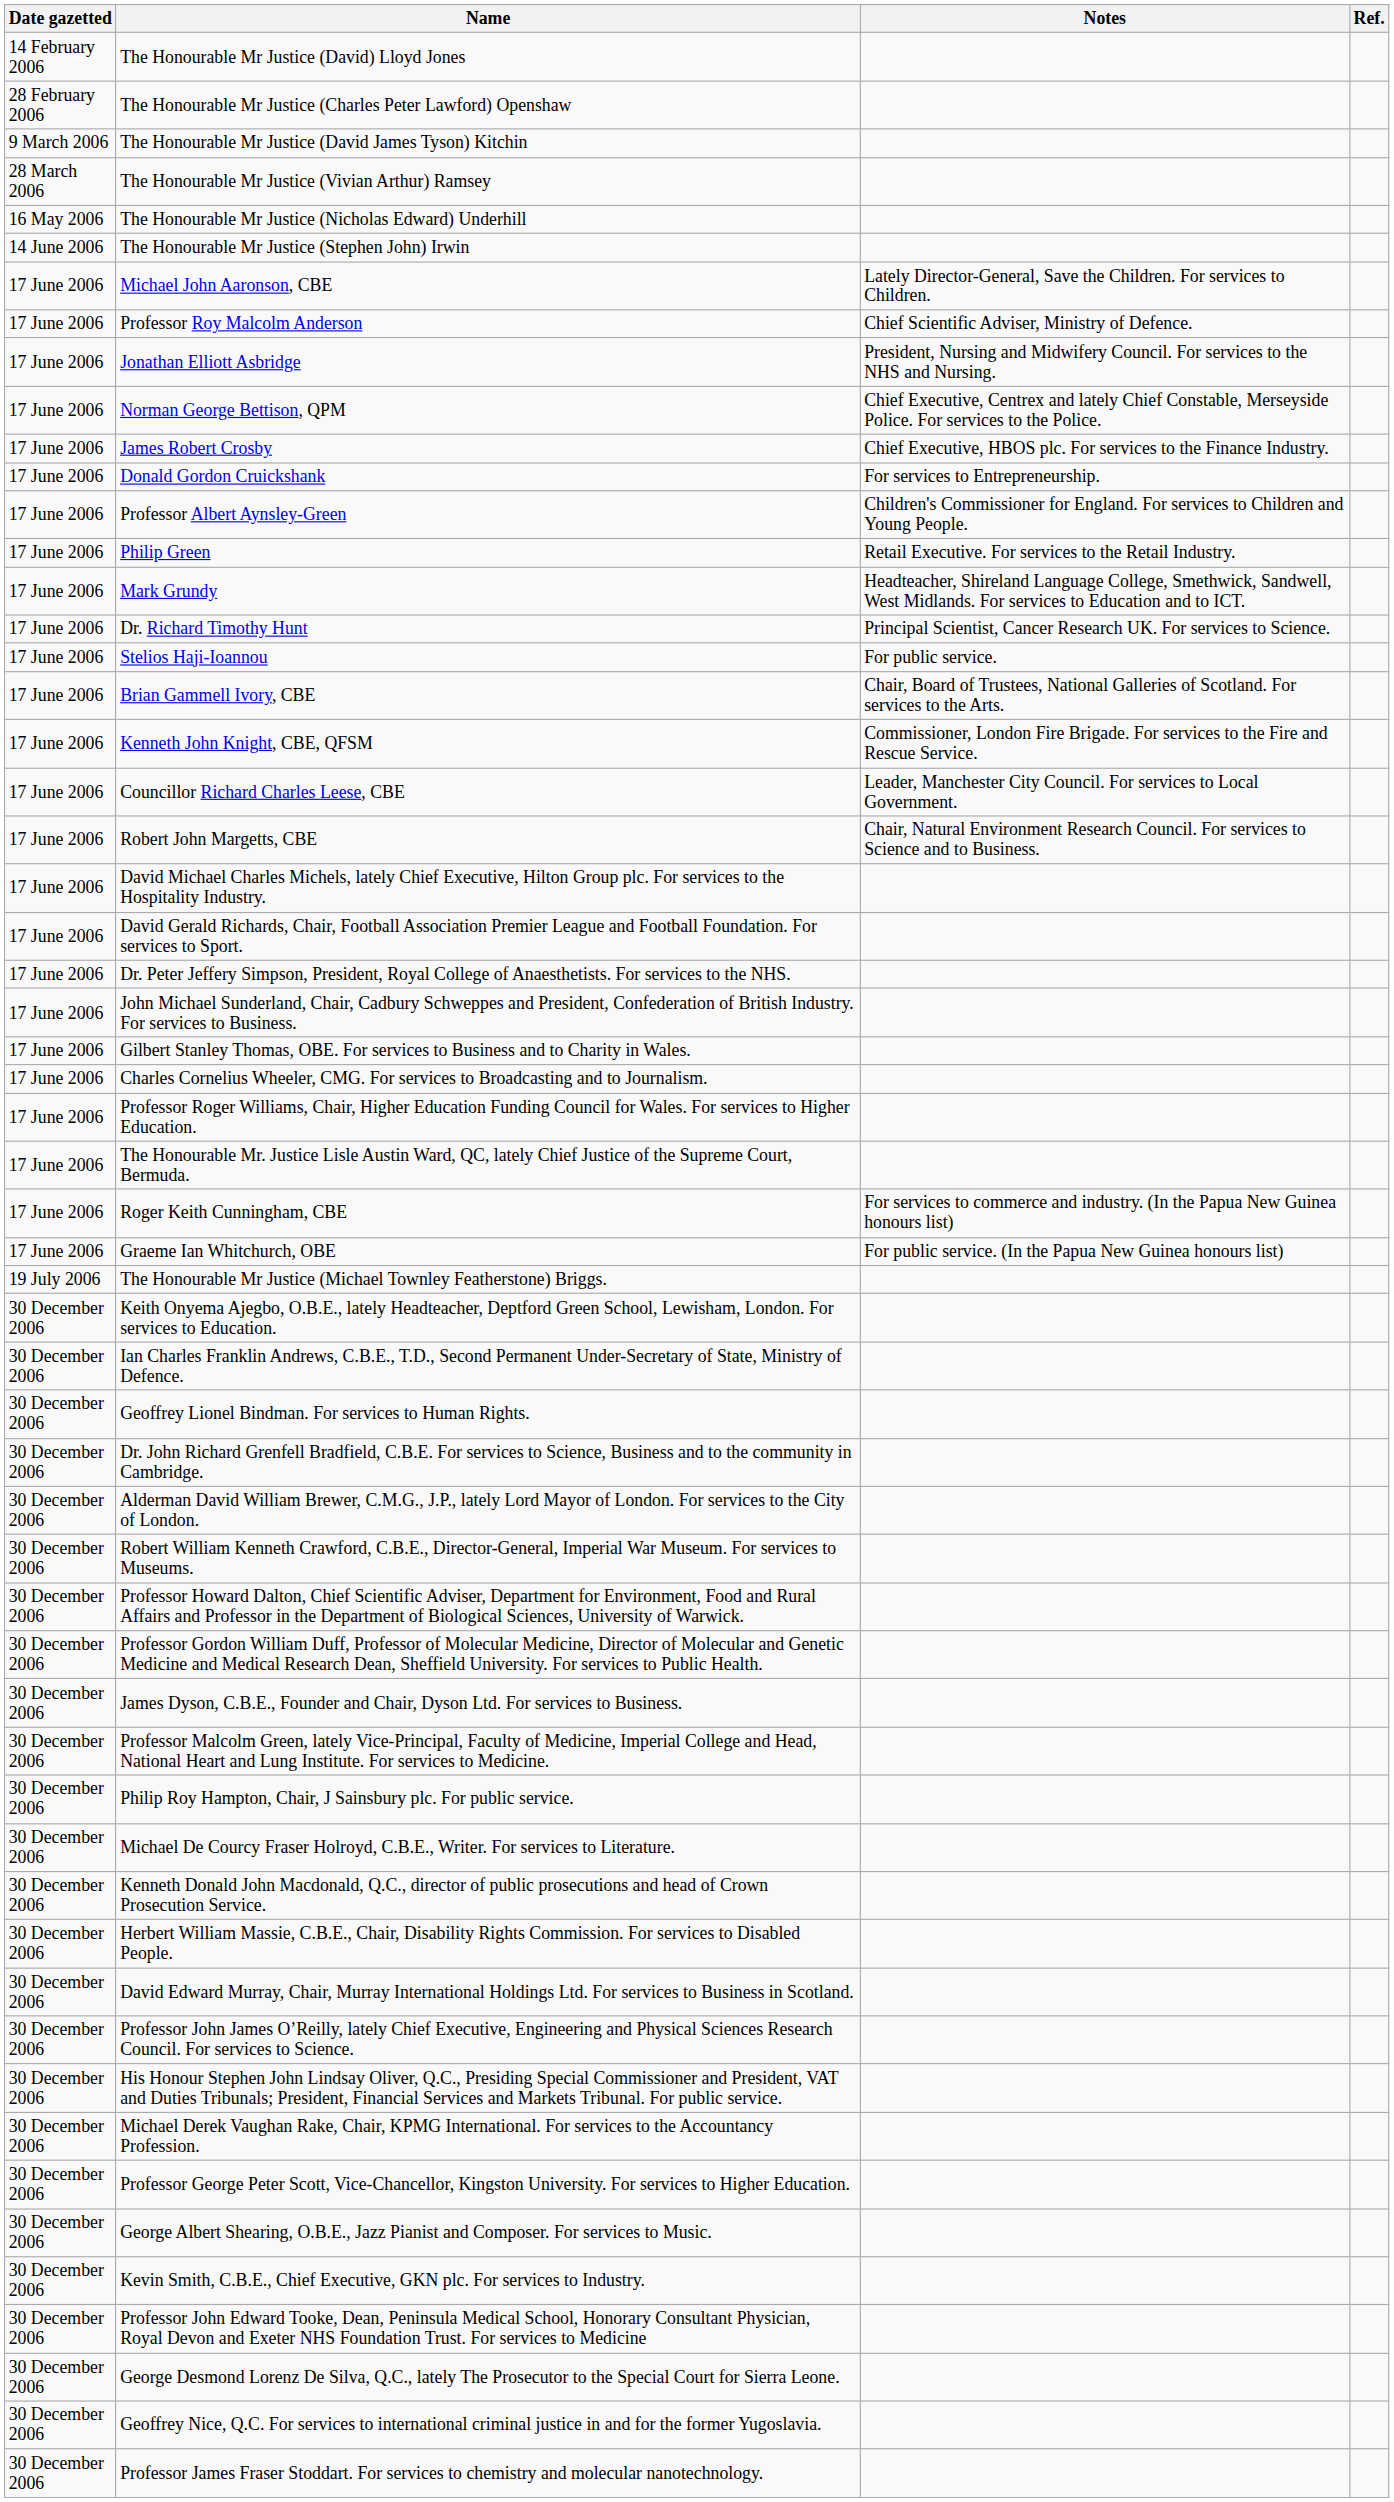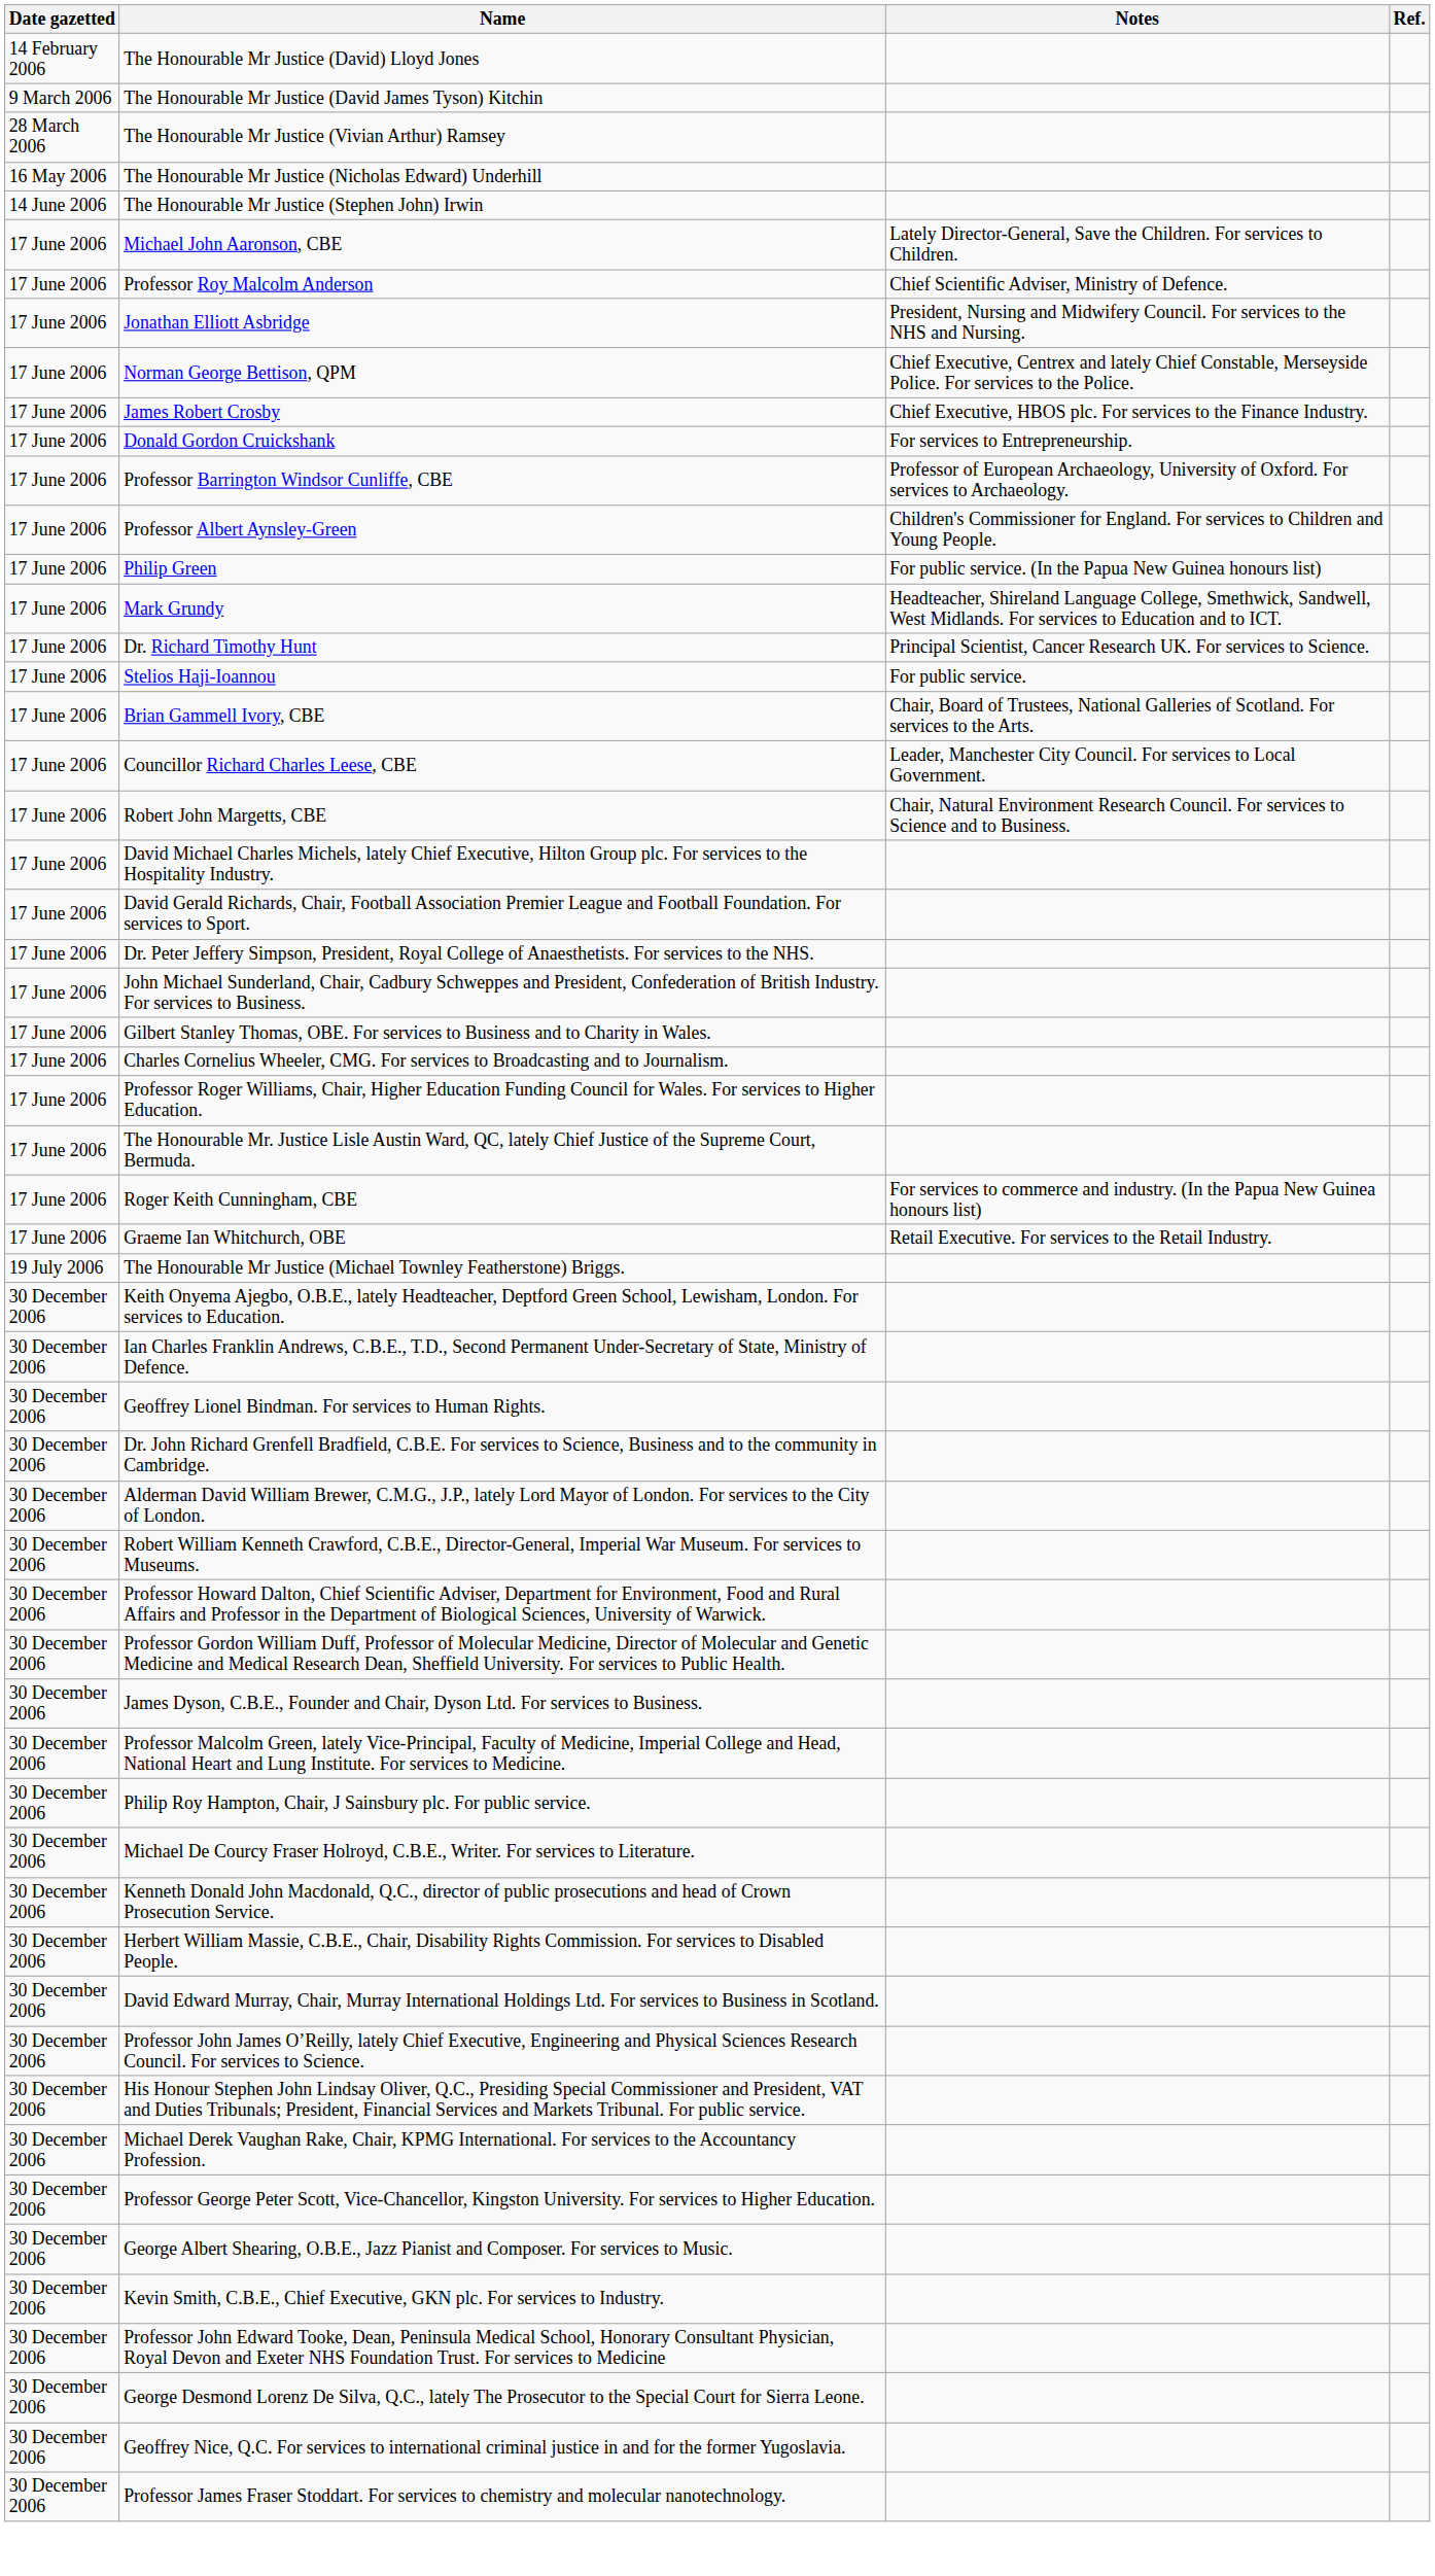- row: 28 February 2006 | The Honourable Mr Justice (Charles Peter Lawford) Openshaw
+ row: 17 June 2006 | Professor Barrington Windsor Cunliffe, CBE | Professor of European Archaeology, University of Oxford. For services to Archaeology.
Philip Green | Notes: Retail Executive. For services to the Retail Industry. -> For public service. (In the Papua New Guinea honours list)
- row: 17 June 2006 | Kenneth John Knight, CBE, QFSM | Commissioner, London Fire Brigade. For services to the Fire and Rescue Service.
Graeme Ian Whitchurch, OBE | Notes: For public service. (In the Papua New Guinea honours list) -> Retail Executive. For services to the Retail Industry.
